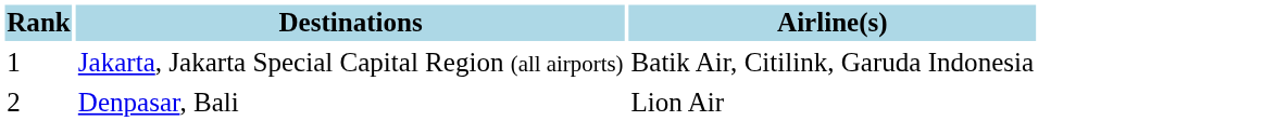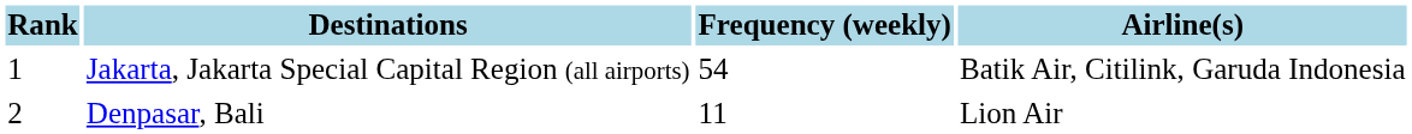+ column: Frequency (weekly) | 54 | 11
